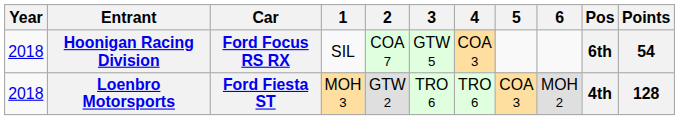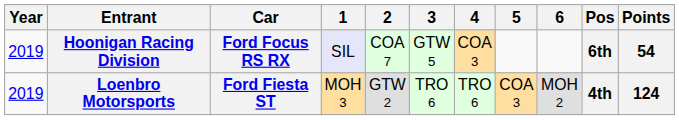Hoonigan Racing Division | Year: 2018 -> 2019
Hoonigan Racing Division | 1: no background -> lavender background
Loenbro Motorsports | Year: 2018 -> 2019
Loenbro Motorsports | Points: 128 -> 124
